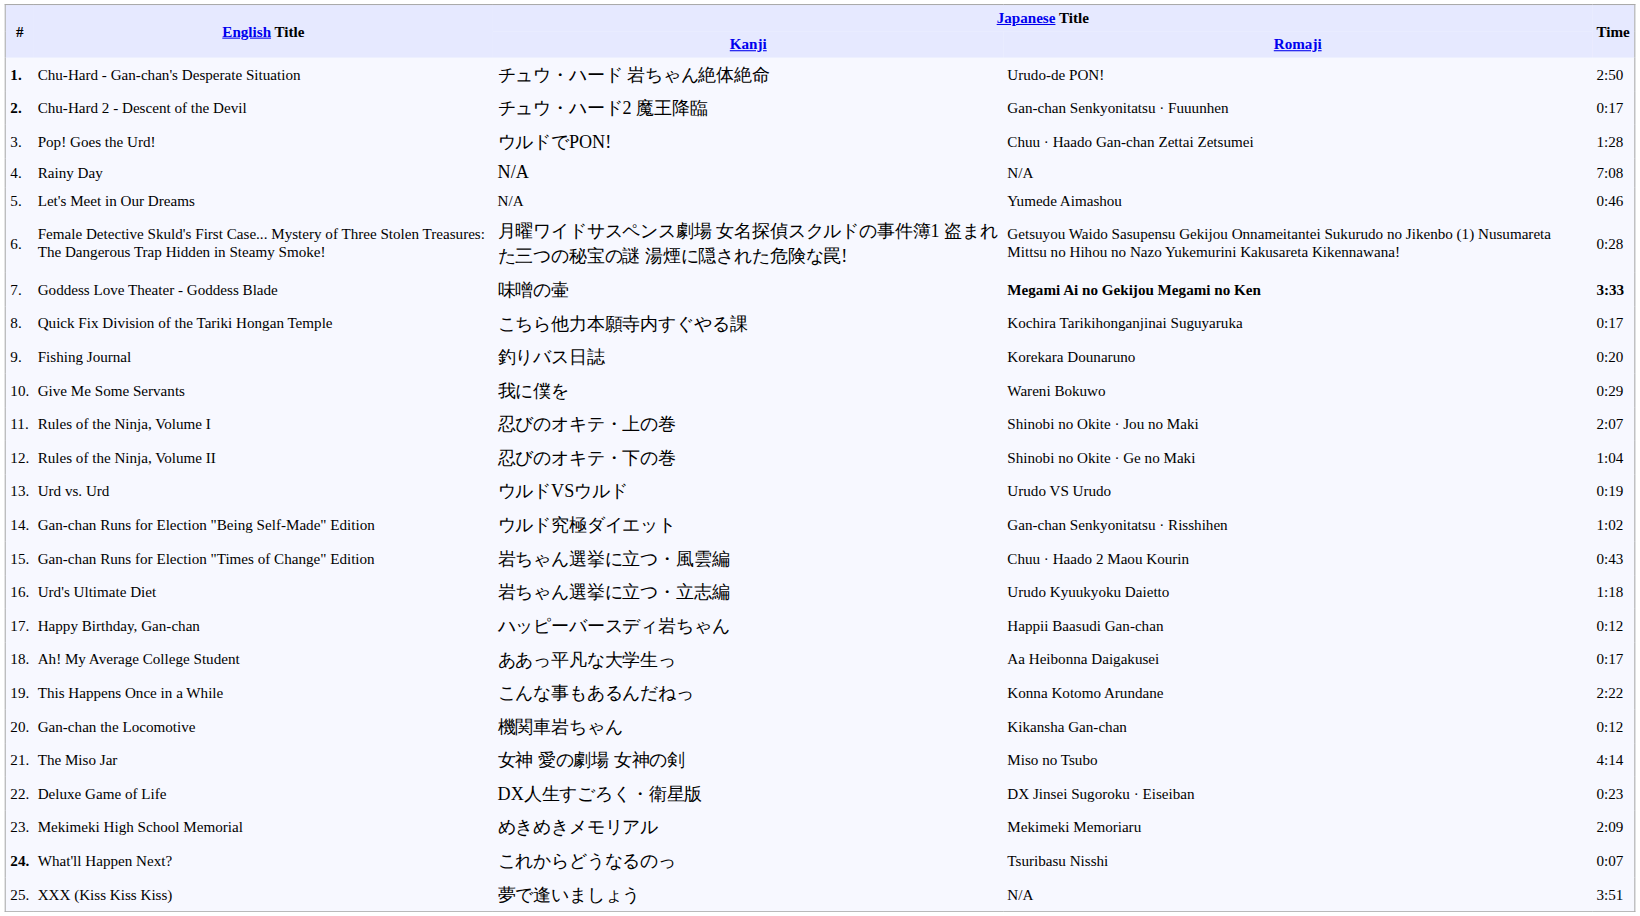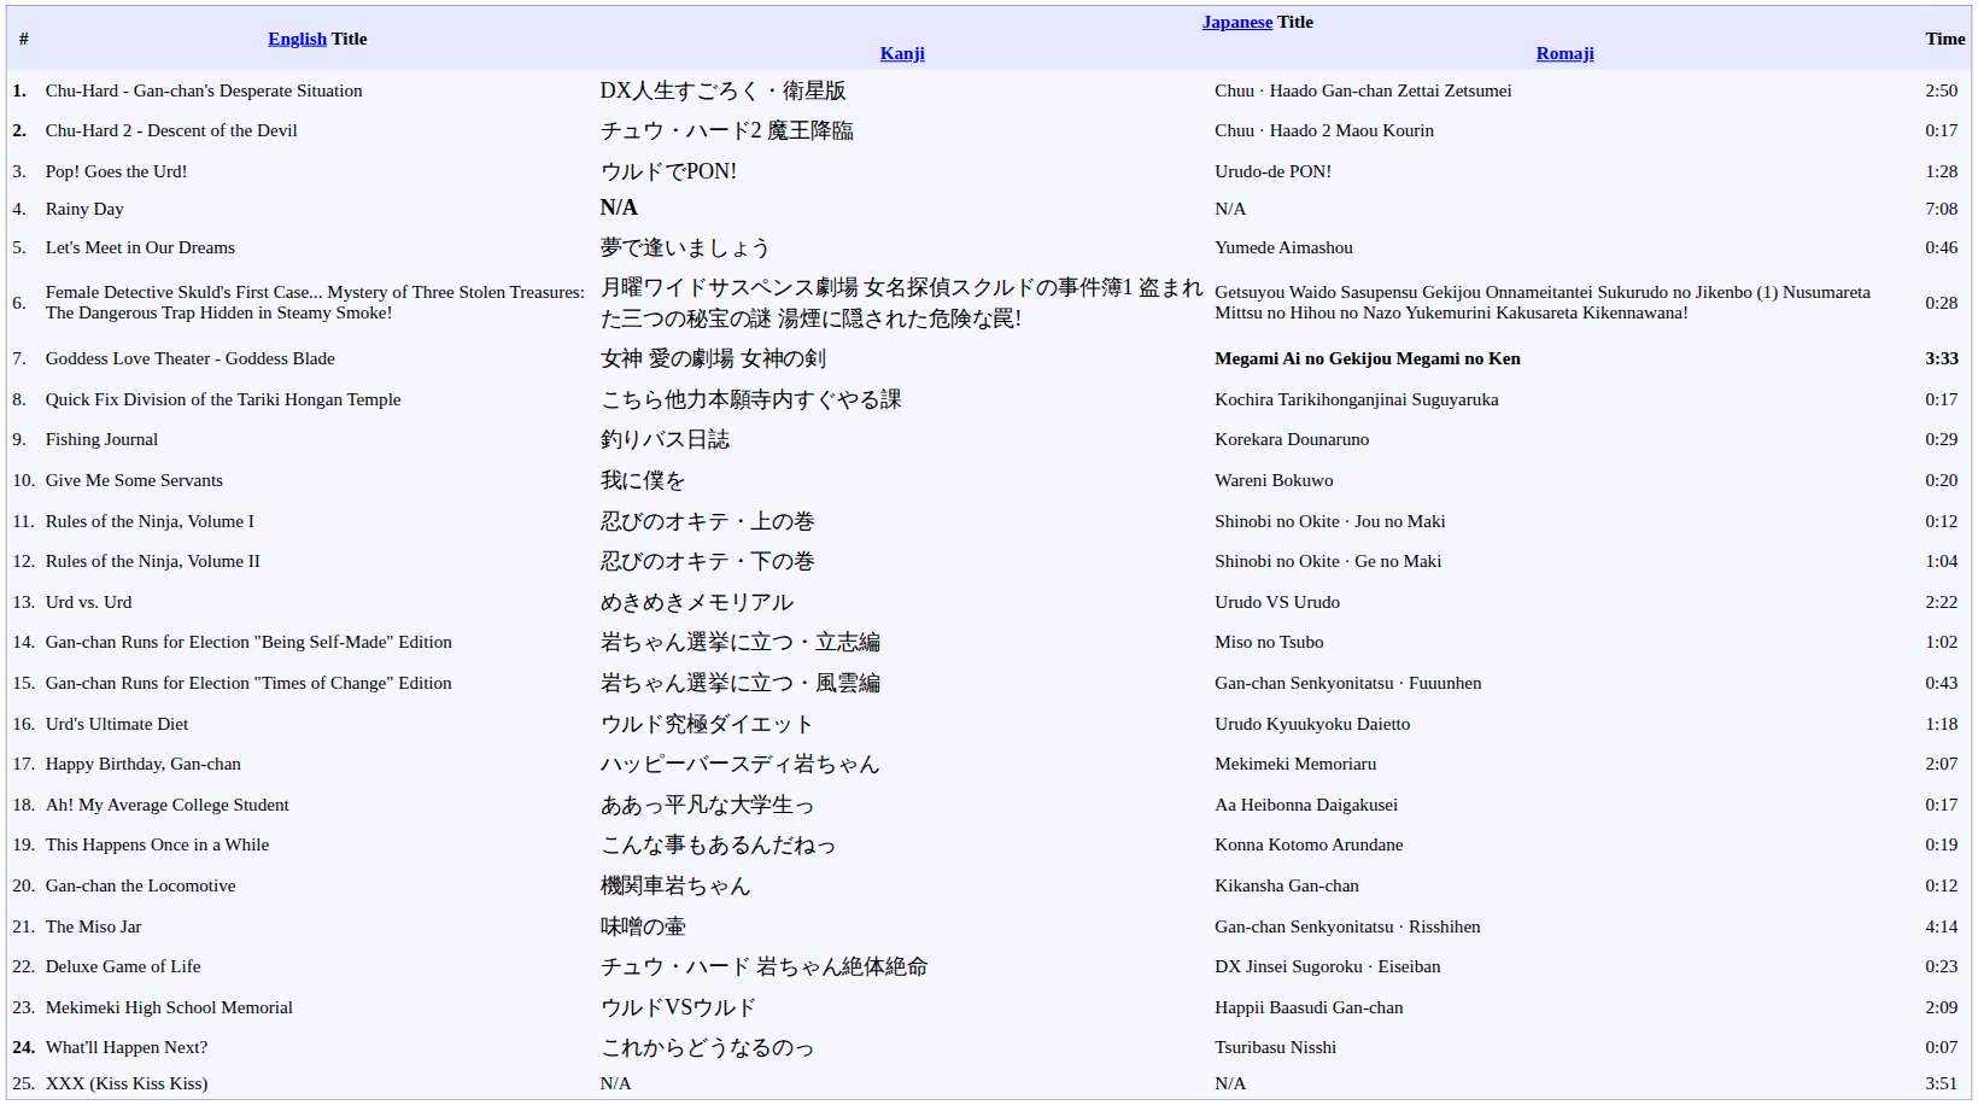Chu-Hard - Gan-chan's Desperate Situation | Japanese Title / Kanji: チュウ・ハード 岩ちゃん絶体絶命 -> DX人生すごろく・衛星版
Chu-Hard - Gan-chan's Desperate Situation | Japanese Title / Romaji: Urudo-de PON! -> Chuu · Haado Gan-chan Zettai Zetsumei
Chu-Hard 2 - Descent of the Devil | Japanese Title / Romaji: Gan-chan Senkyonitatsu · Fuuunhen -> Chuu · Haado 2 Maou Kourin
Pop! Goes the Urd! | Japanese Title / Romaji: Chuu · Haado Gan-chan Zettai Zetsumei -> Urudo-de PON!
Rainy Day | Japanese Title / Kanji: normal -> bold
Let's Meet in Our Dreams | Japanese Title / Kanji: N/A -> 夢で逢いましょう
Goddess Love Theater - Goddess Blade | Japanese Title / Kanji: 味噌の壷 -> 女神 愛の劇場 女神の剣
Fishing Journal | Time: 0:20 -> 0:29
Give Me Some Servants | Time: 0:29 -> 0:20
Rules of the Ninja, Volume I | Time: 2:07 -> 0:12
Urd vs. Urd | Japanese Title / Kanji: ウルドVSウルド -> めきめきメモリアル
Urd vs. Urd | Time: 0:19 -> 2:22
Gan-chan Runs for Election "Being Self-Made" Edition | Japanese Title / Kanji: ウルド究極ダイエット -> 岩ちゃん選挙に立つ・立志編
Gan-chan Runs for Election "Being Self-Made" Edition | Japanese Title / Romaji: Gan-chan Senkyonitatsu · Risshihen -> Miso no Tsubo
Gan-chan Runs for Election "Times of Change" Edition | Japanese Title / Romaji: Chuu · Haado 2 Maou Kourin -> Gan-chan Senkyonitatsu · Fuuunhen
Urd's Ultimate Diet | Japanese Title / Kanji: 岩ちゃん選挙に立つ・立志編 -> ウルド究極ダイエット
Happy Birthday, Gan-chan | Japanese Title / Romaji: Happii Baasudi Gan-chan -> Mekimeki Memoriaru
Happy Birthday, Gan-chan | Time: 0:12 -> 2:07
This Happens Once in a While | Time: 2:22 -> 0:19
The Miso Jar | Japanese Title / Kanji: 女神 愛の劇場 女神の剣 -> 味噌の壷
The Miso Jar | Japanese Title / Romaji: Miso no Tsubo -> Gan-chan Senkyonitatsu · Risshihen
Deluxe Game of Life | Japanese Title / Kanji: DX人生すごろく・衛星版 -> チュウ・ハード 岩ちゃん絶体絶命
Mekimeki High School Memorial | Japanese Title / Kanji: めきめきメモリアル -> ウルドVSウルド
Mekimeki High School Memorial | Japanese Title / Romaji: Mekimeki Memoriaru -> Happii Baasudi Gan-chan
XXX (Kiss Kiss Kiss) | Japanese Title / Kanji: 夢で逢いましょう -> N/A
